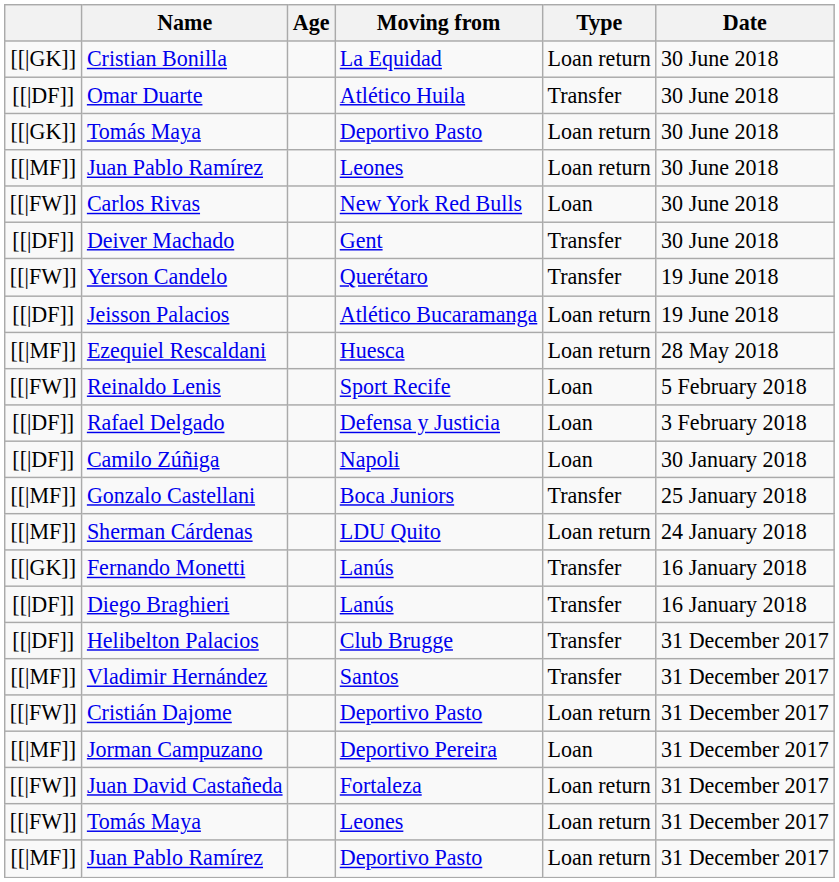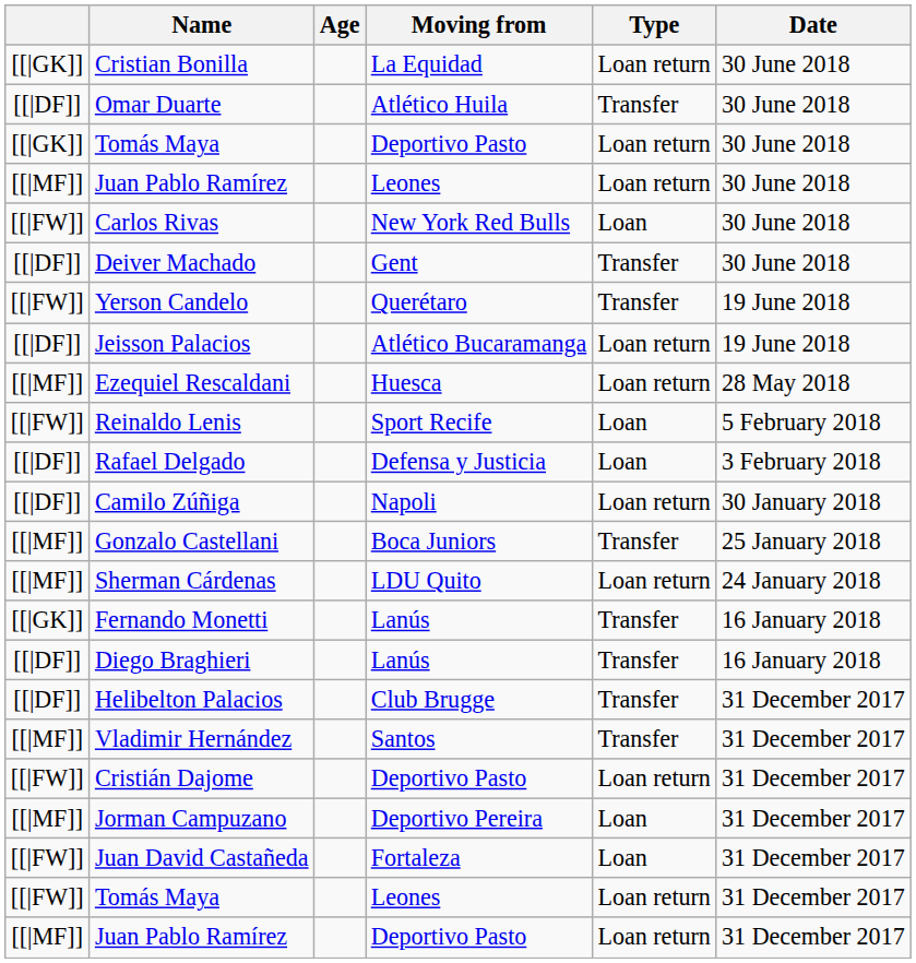Camilo Zúñiga | Type: Loan -> Loan return
Juan David Castañeda | Type: Loan return -> Loan
